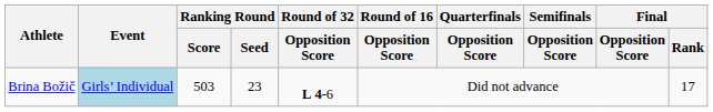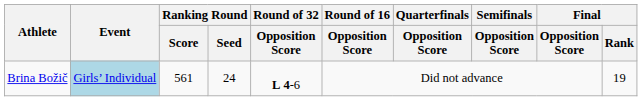Brina Božič | Ranking Round / Score: 503 -> 561
Brina Božič | Ranking Round / Seed: 23 -> 24
Brina Božič | Final / Rank: 17 -> 19
